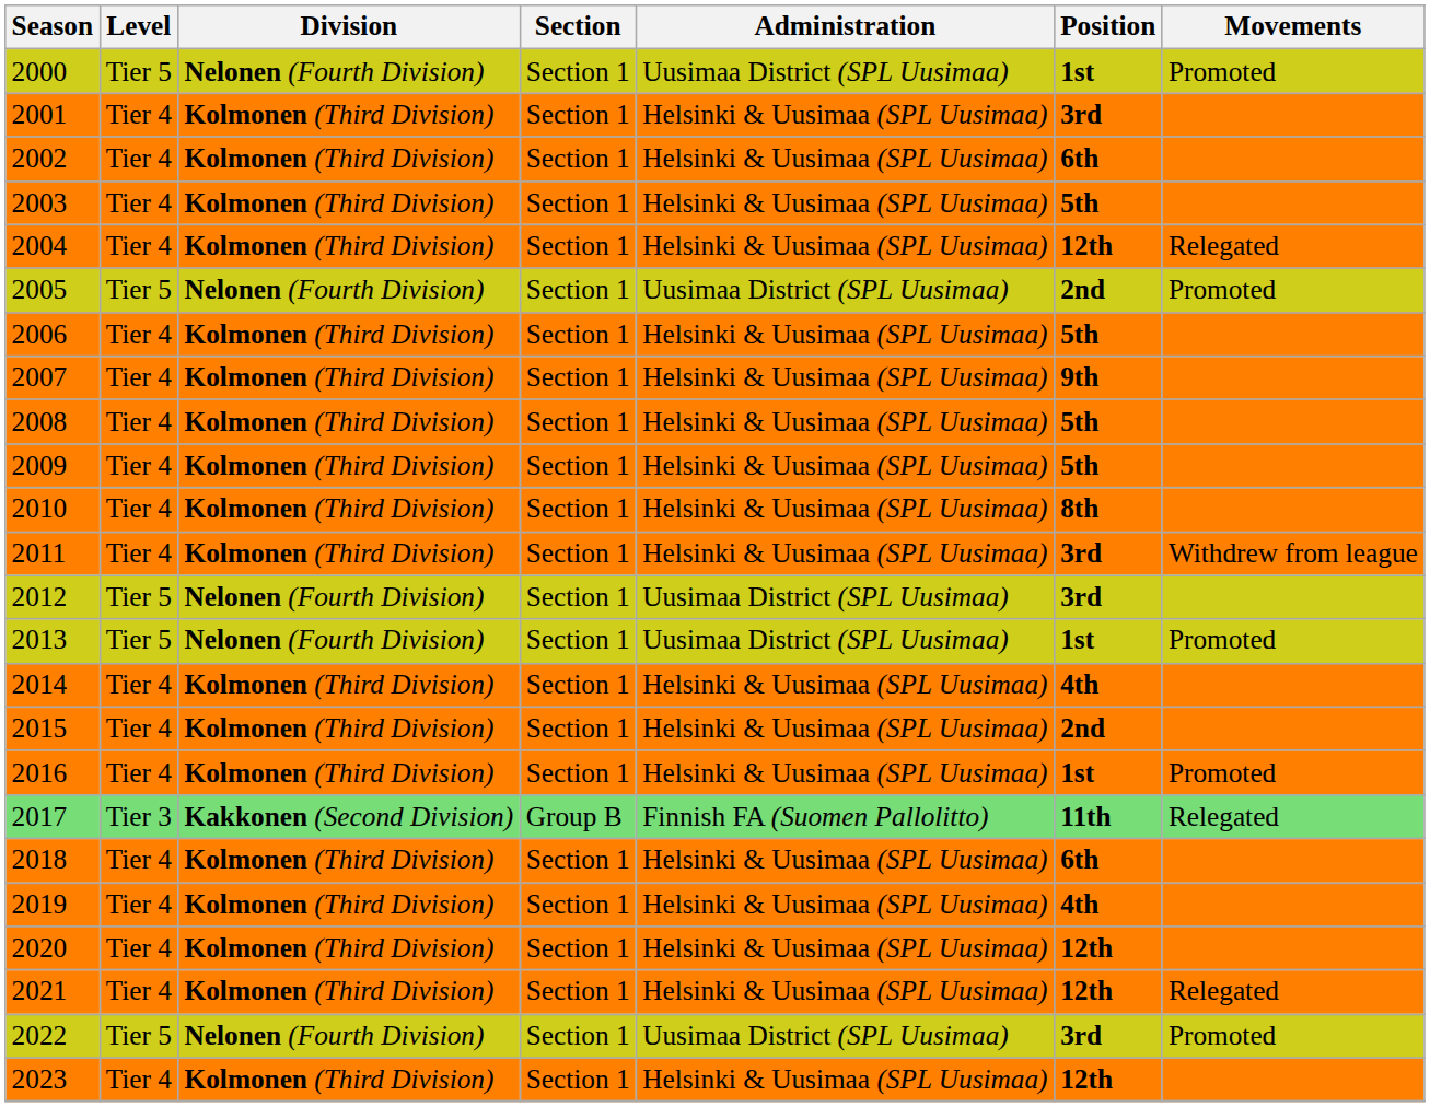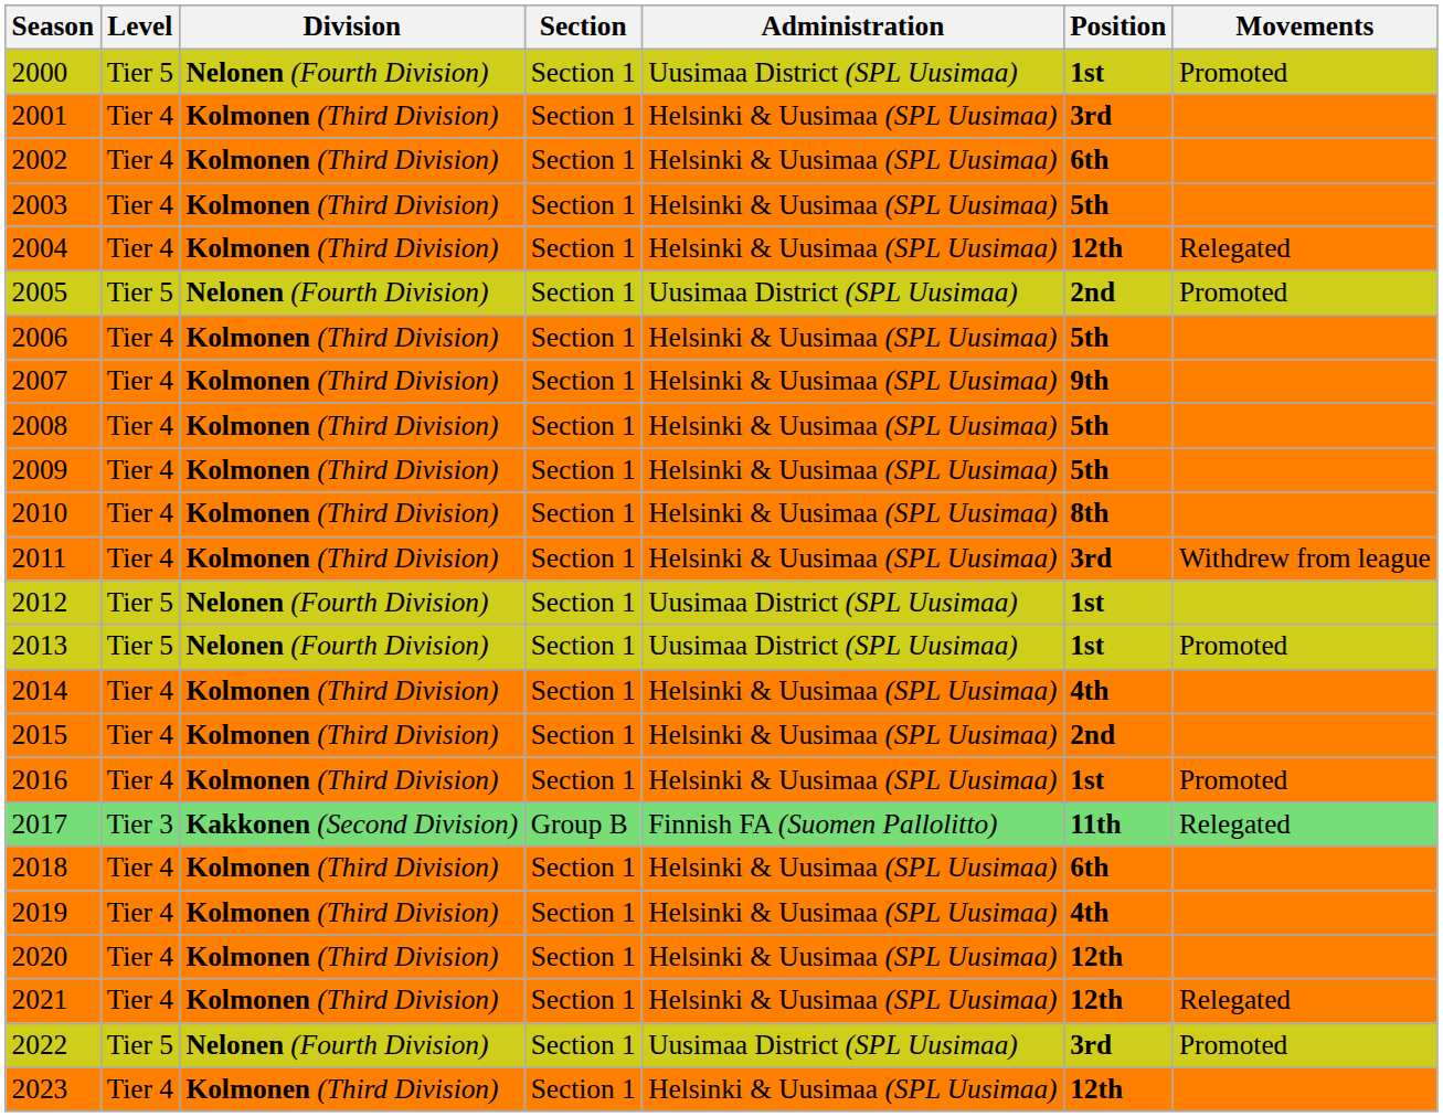2012 | Position: 3rd -> 1st
